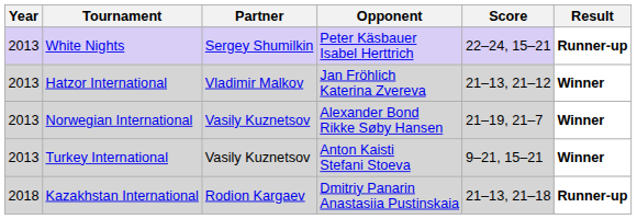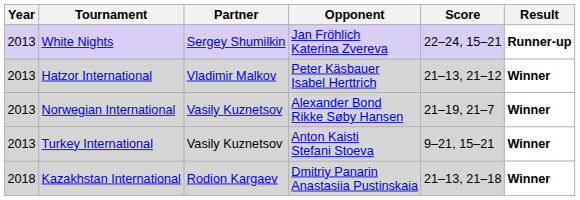White Nights | Opponent: Peter Käsbauer Isabel Herttrich -> Jan Fröhlich Katerina Zvereva
Hatzor International | Opponent: Jan Fröhlich Katerina Zvereva -> Peter Käsbauer Isabel Herttrich
Kazakhstan International | Result: Runner-up -> Winner
